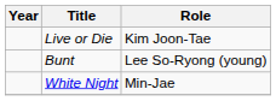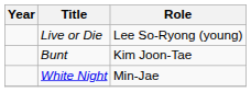Live or Die | Role: Kim Joon-Tae -> Lee So-Ryong (young)
Bunt | Role: Lee So-Ryong (young) -> Kim Joon-Tae
